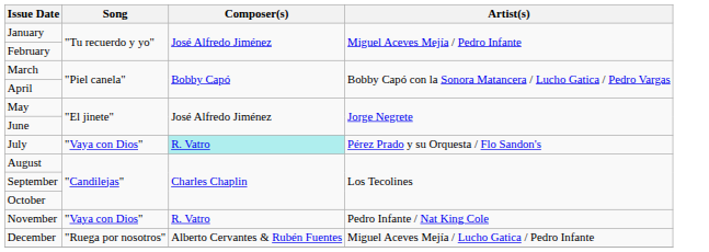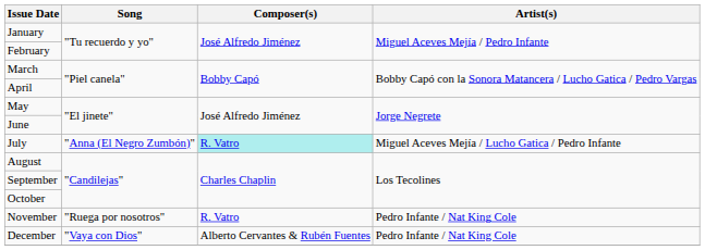July | Song: "Vaya con Dios" -> "Anna (El Negro Zumbón)"
July | Artist(s): Pérez Prado y su Orquesta / Flo Sandon's -> Miguel Aceves Mejía / Lucho Gatica / Pedro Infante
November | Song: "Vaya con Dios" -> "Ruega por nosotros"
December | Song: "Ruega por nosotros" -> "Vaya con Dios"
December | Artist(s): Miguel Aceves Mejía / Lucho Gatica / Pedro Infante -> Pedro Infante / Nat King Cole
